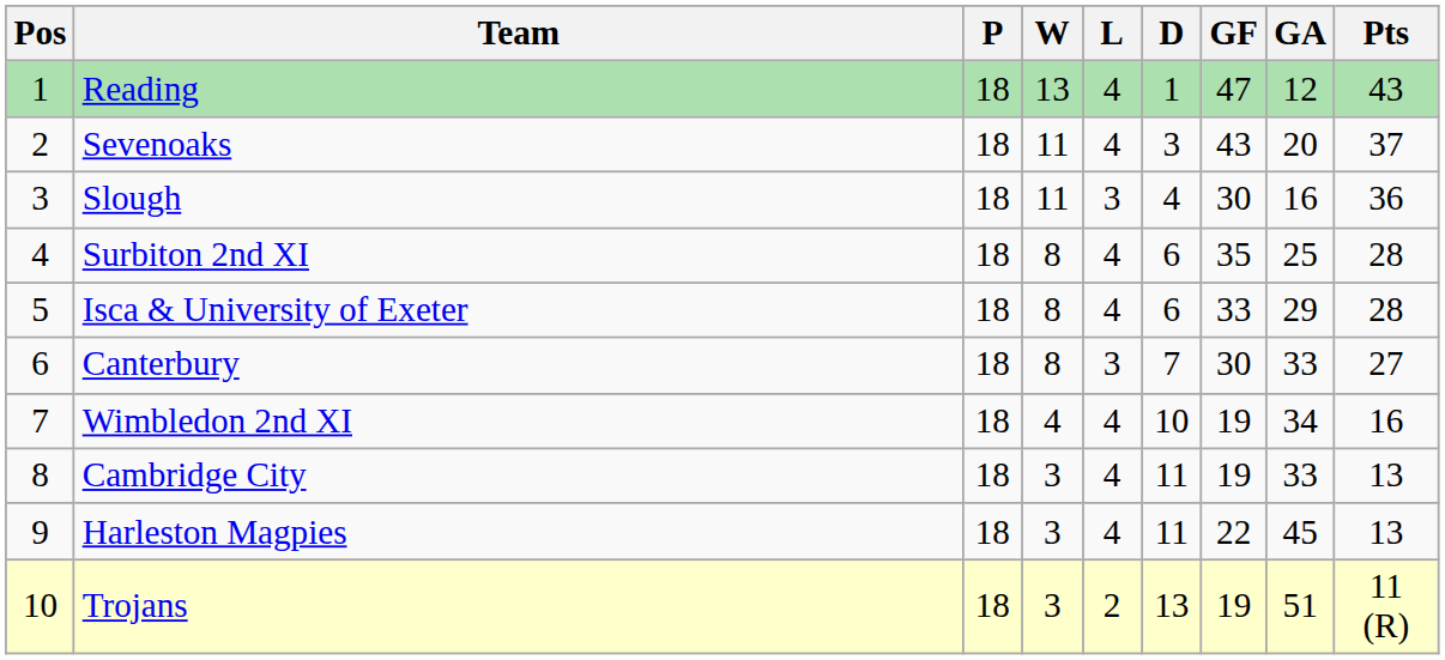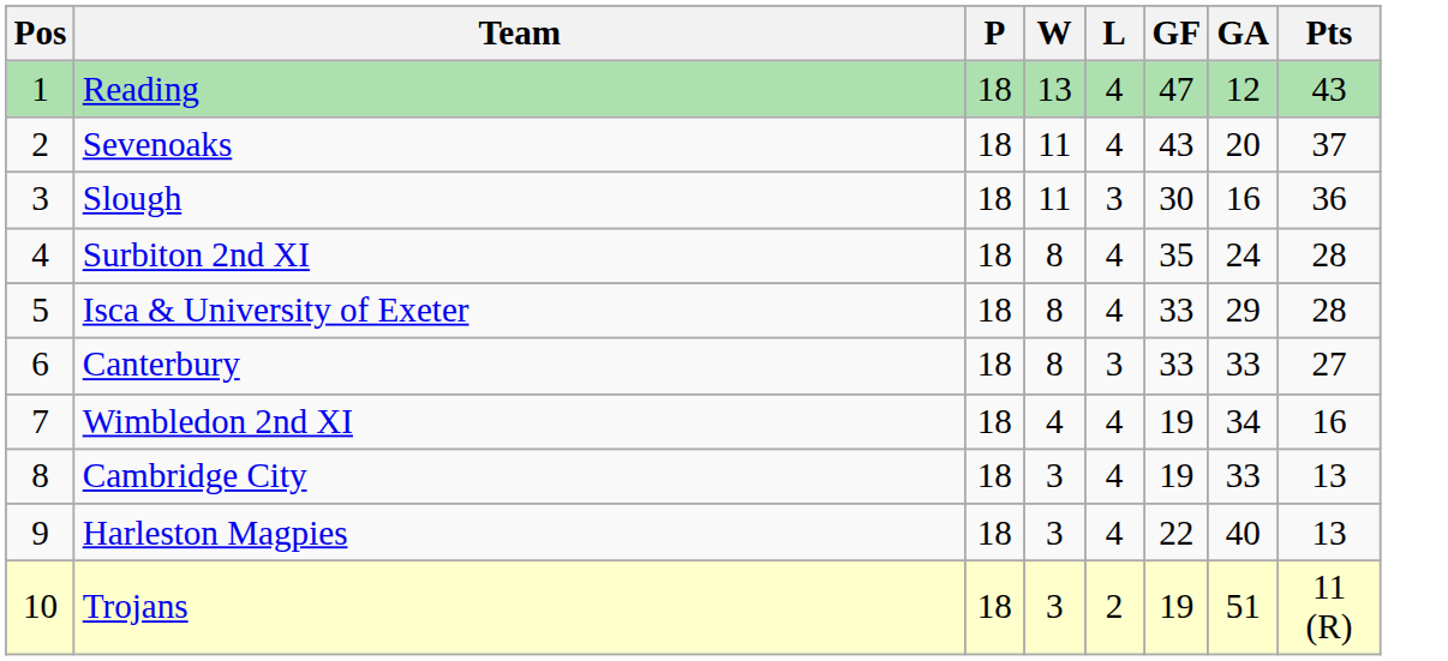- column: D | 1 | 3 | 4 | 6 | 6 | 7 | 10 | 11 | 11 | 13
Surbiton 2nd XI | GA: 25 -> 24
Canterbury | GF: 30 -> 33
Harleston Magpies | GA: 45 -> 40
